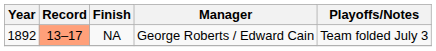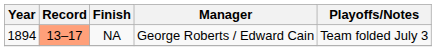NA | Year: 1892 -> 1894
